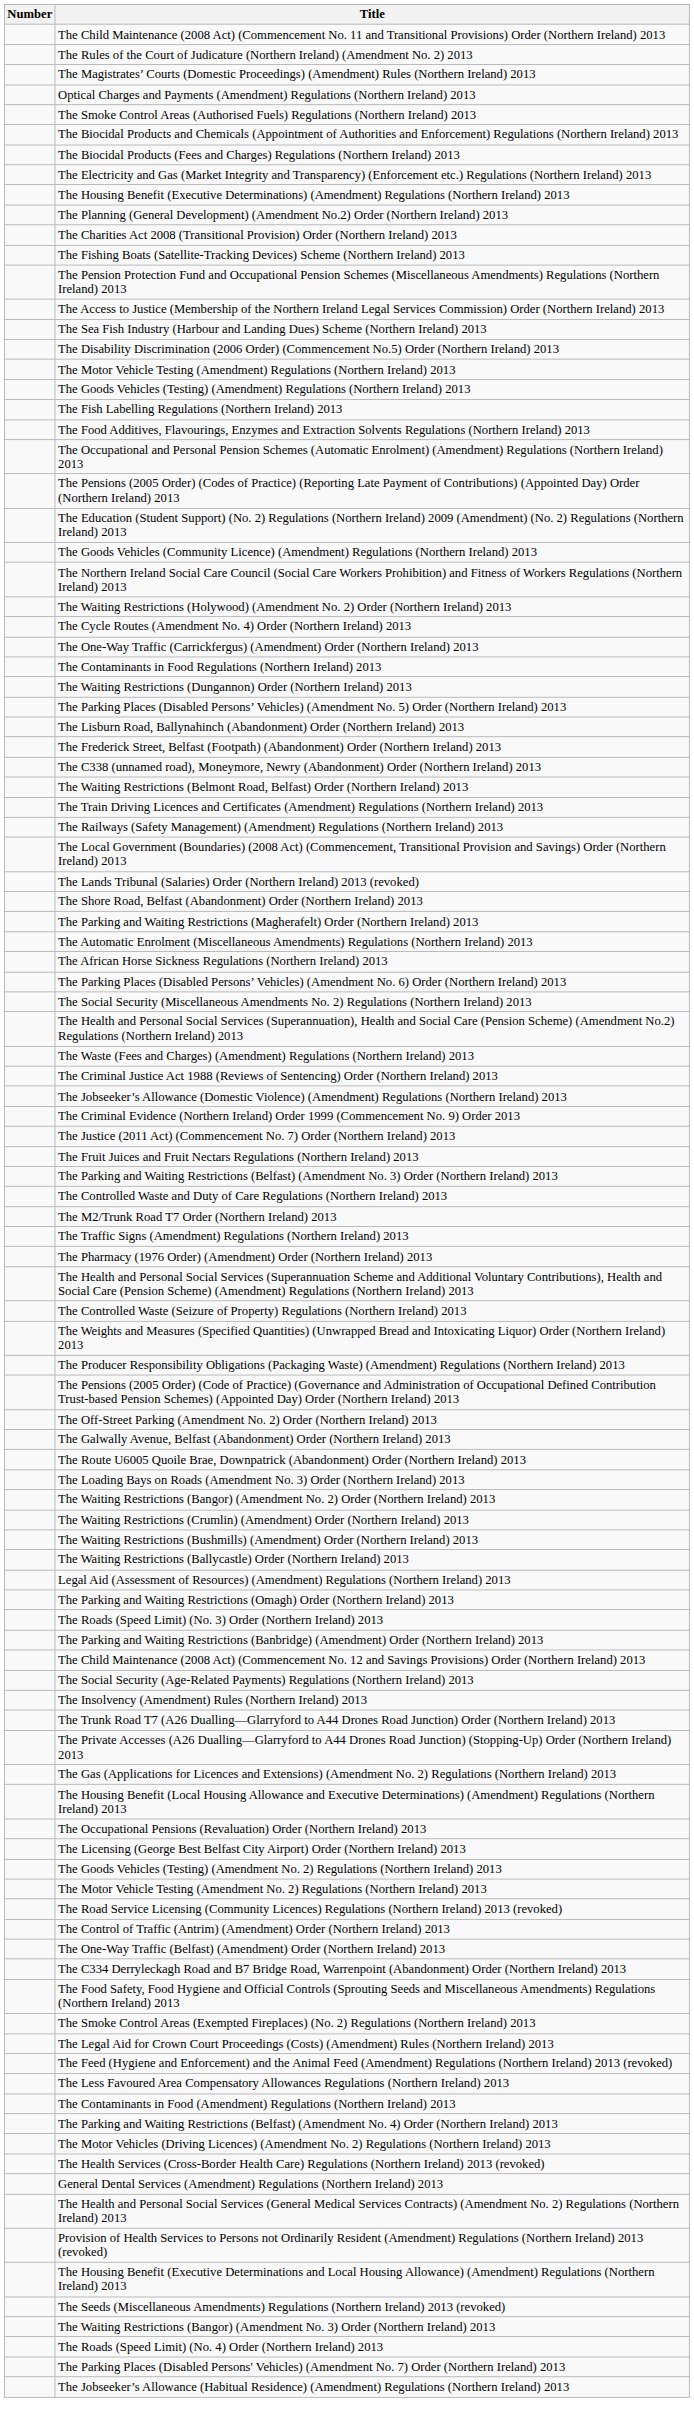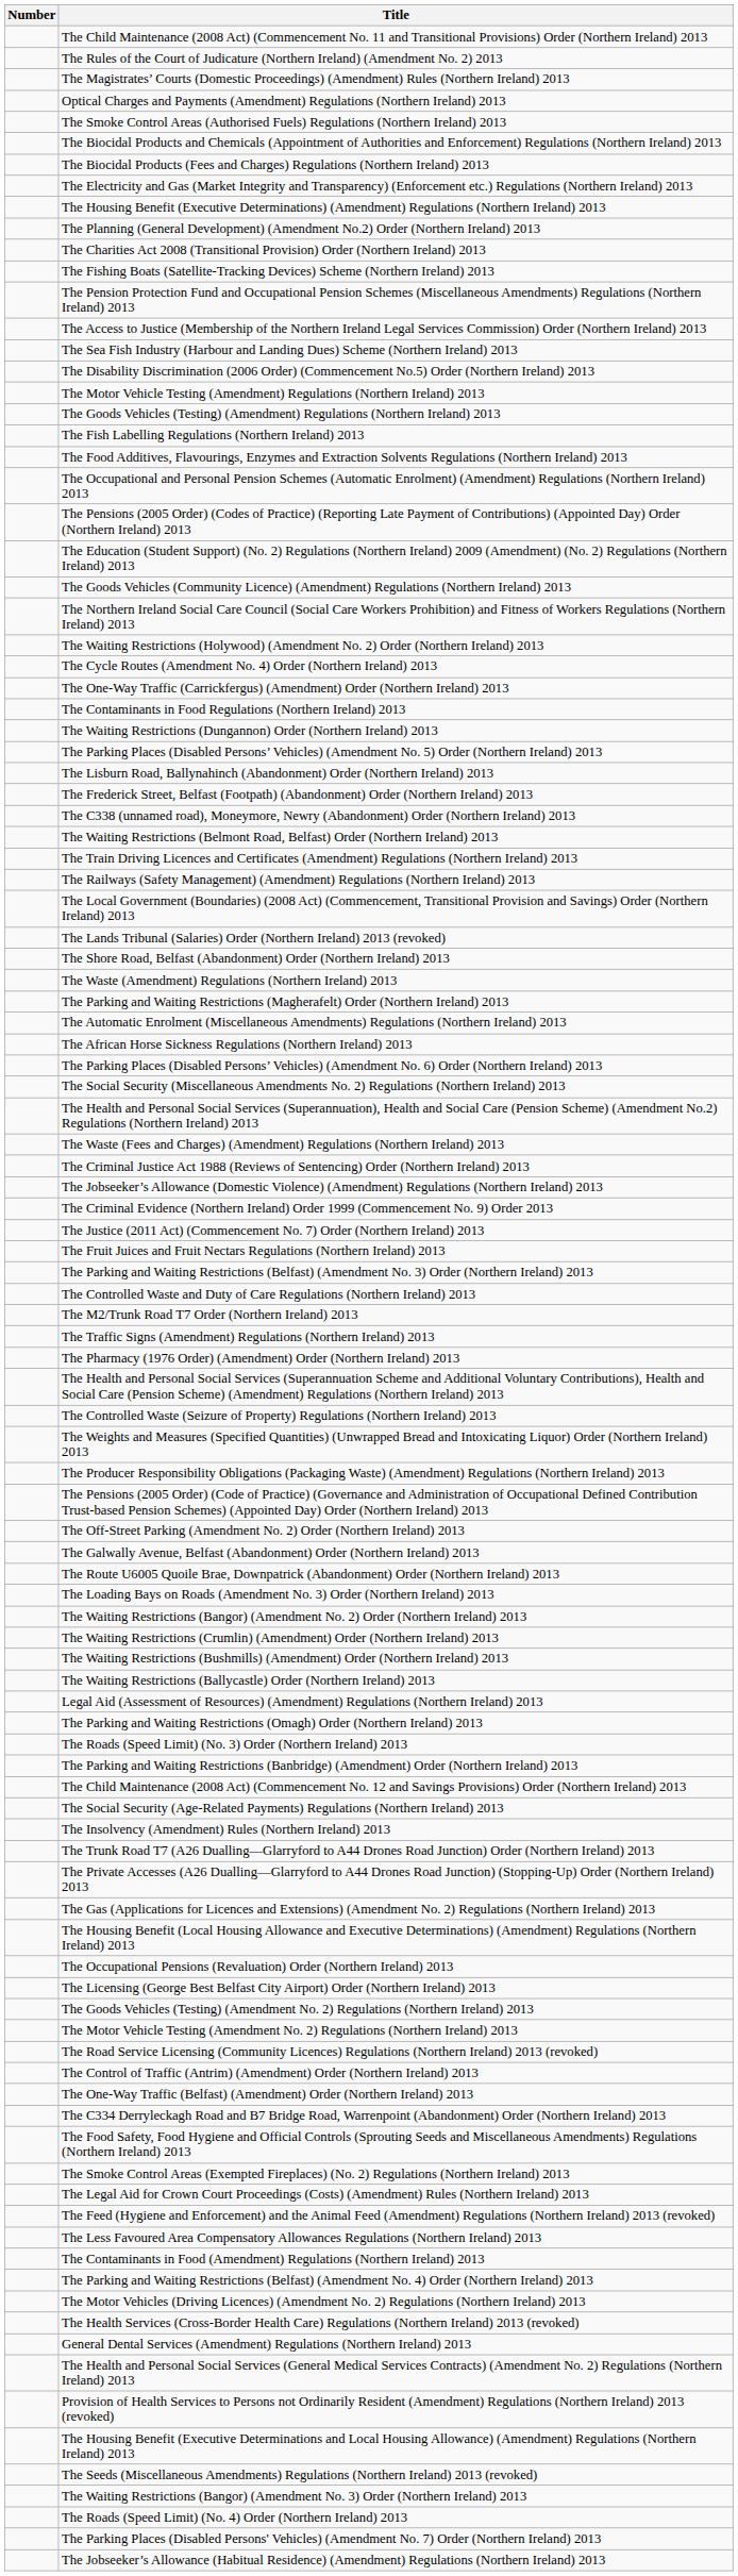+ row: The Waste (Amendment) Regulations (Northern Ireland) 2013
